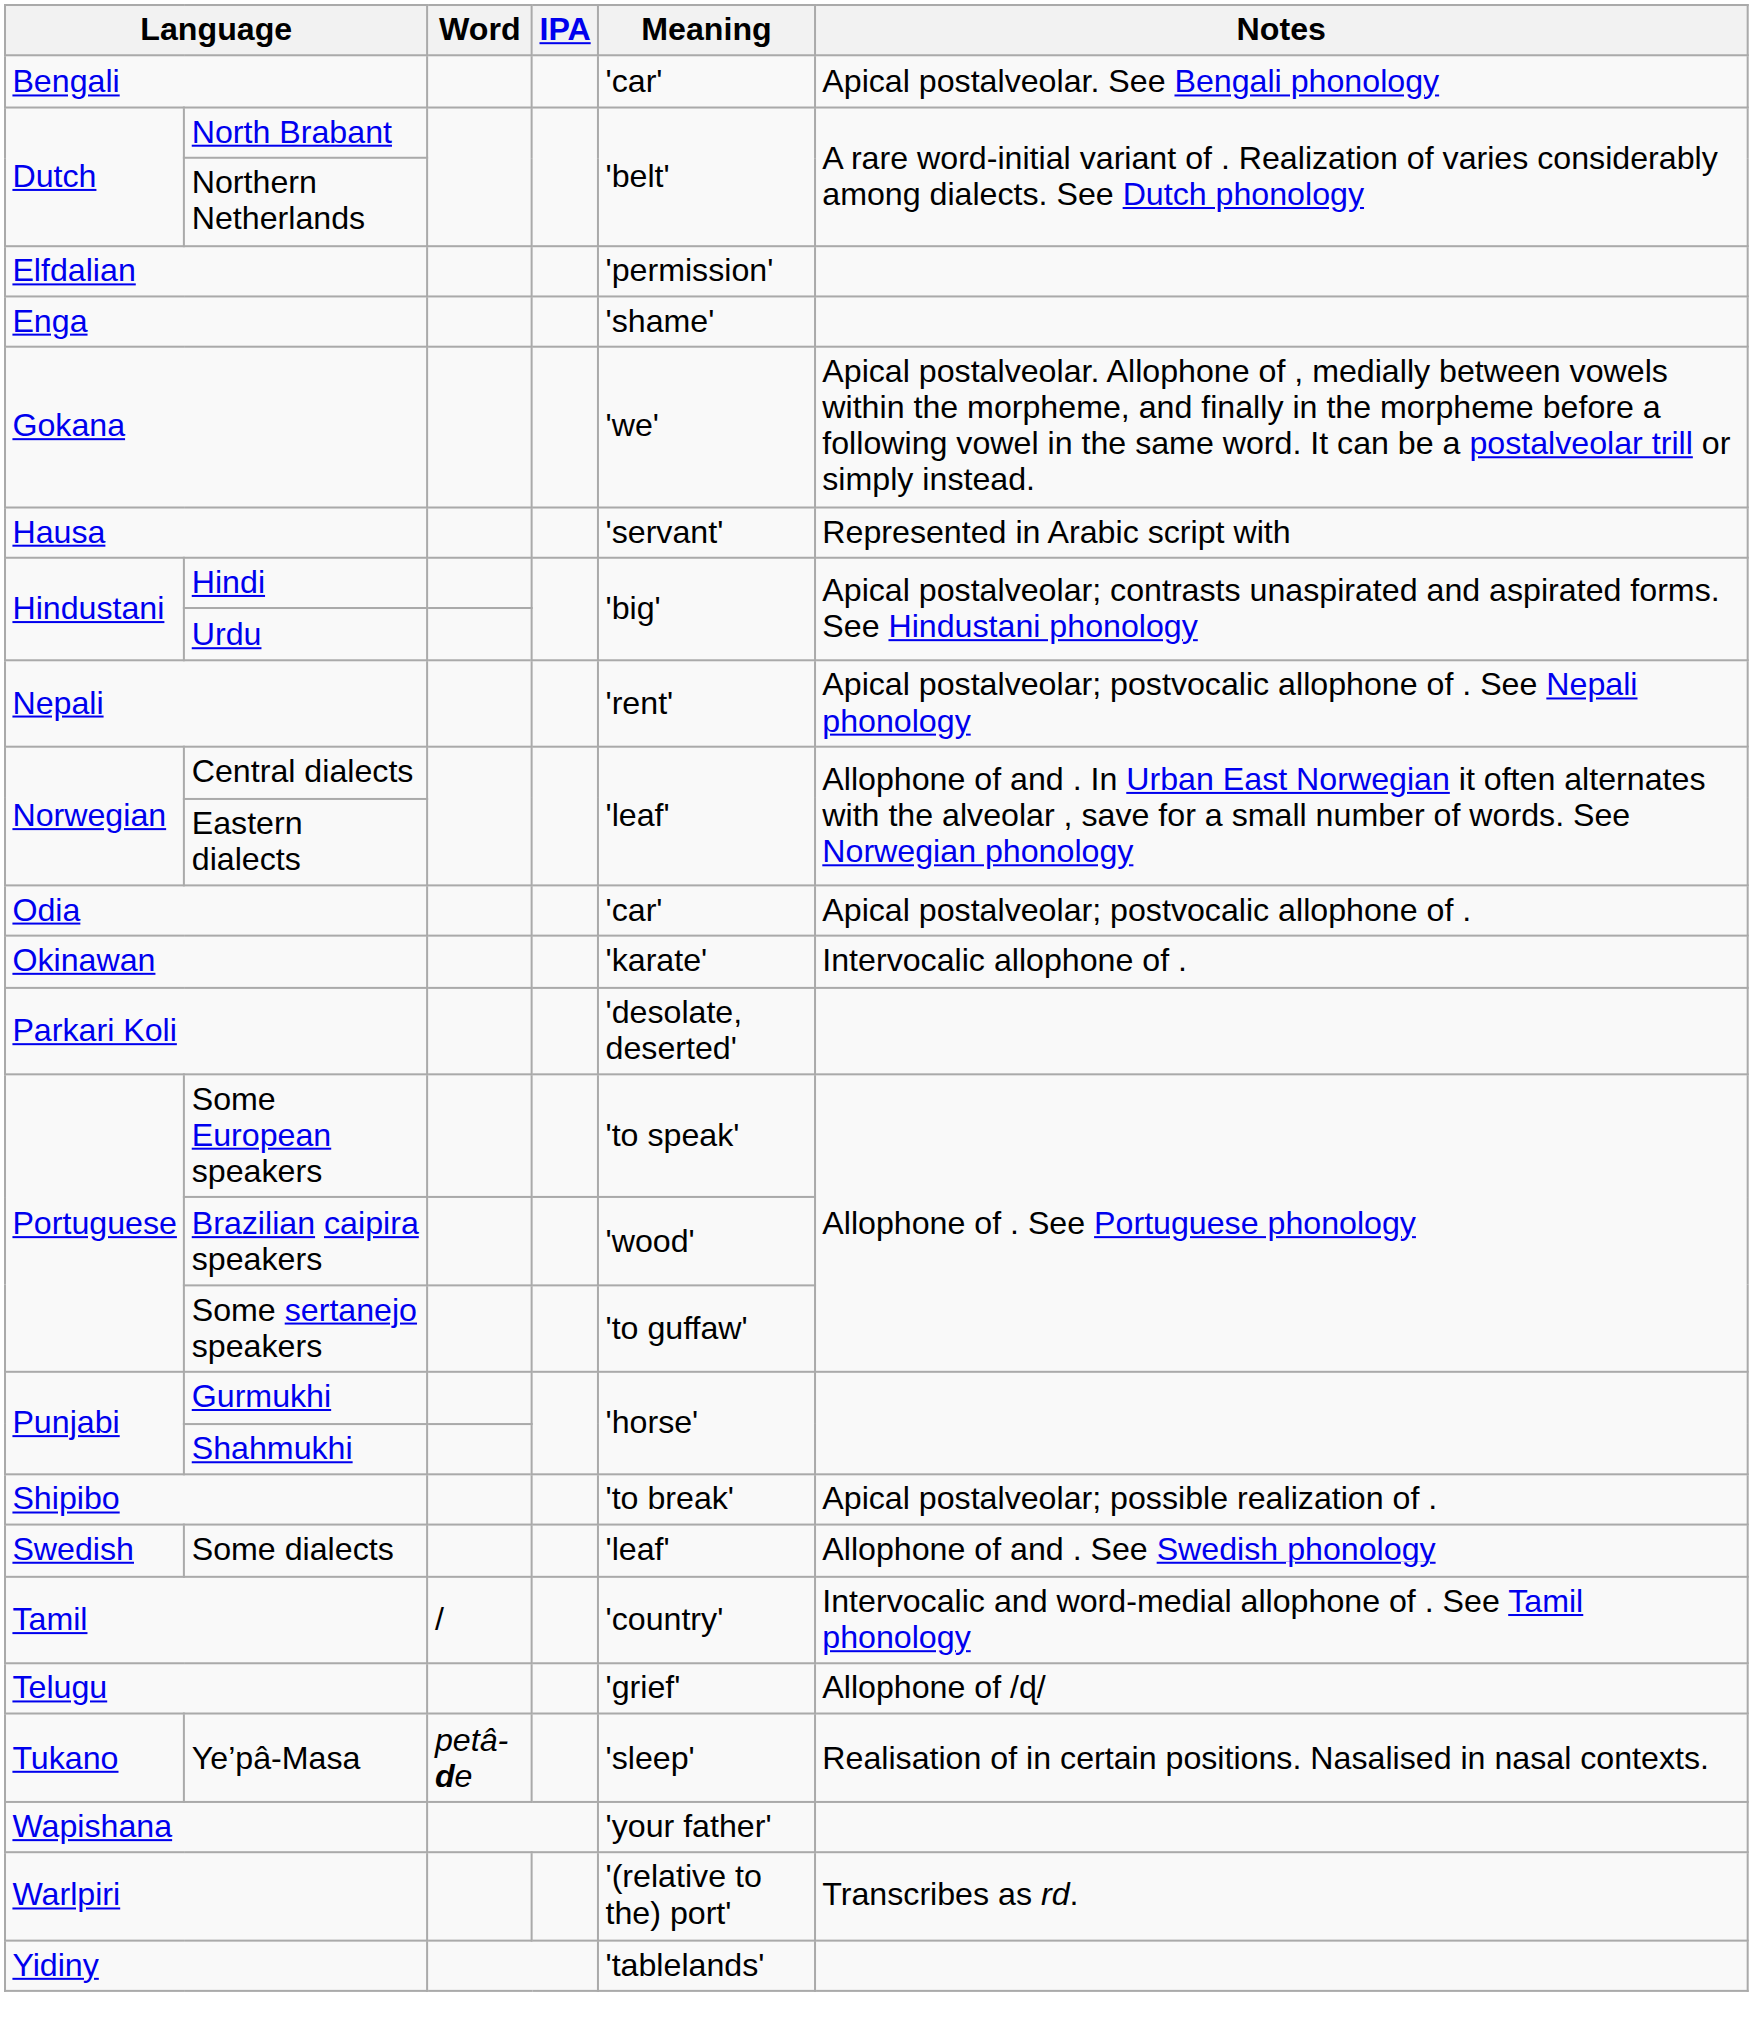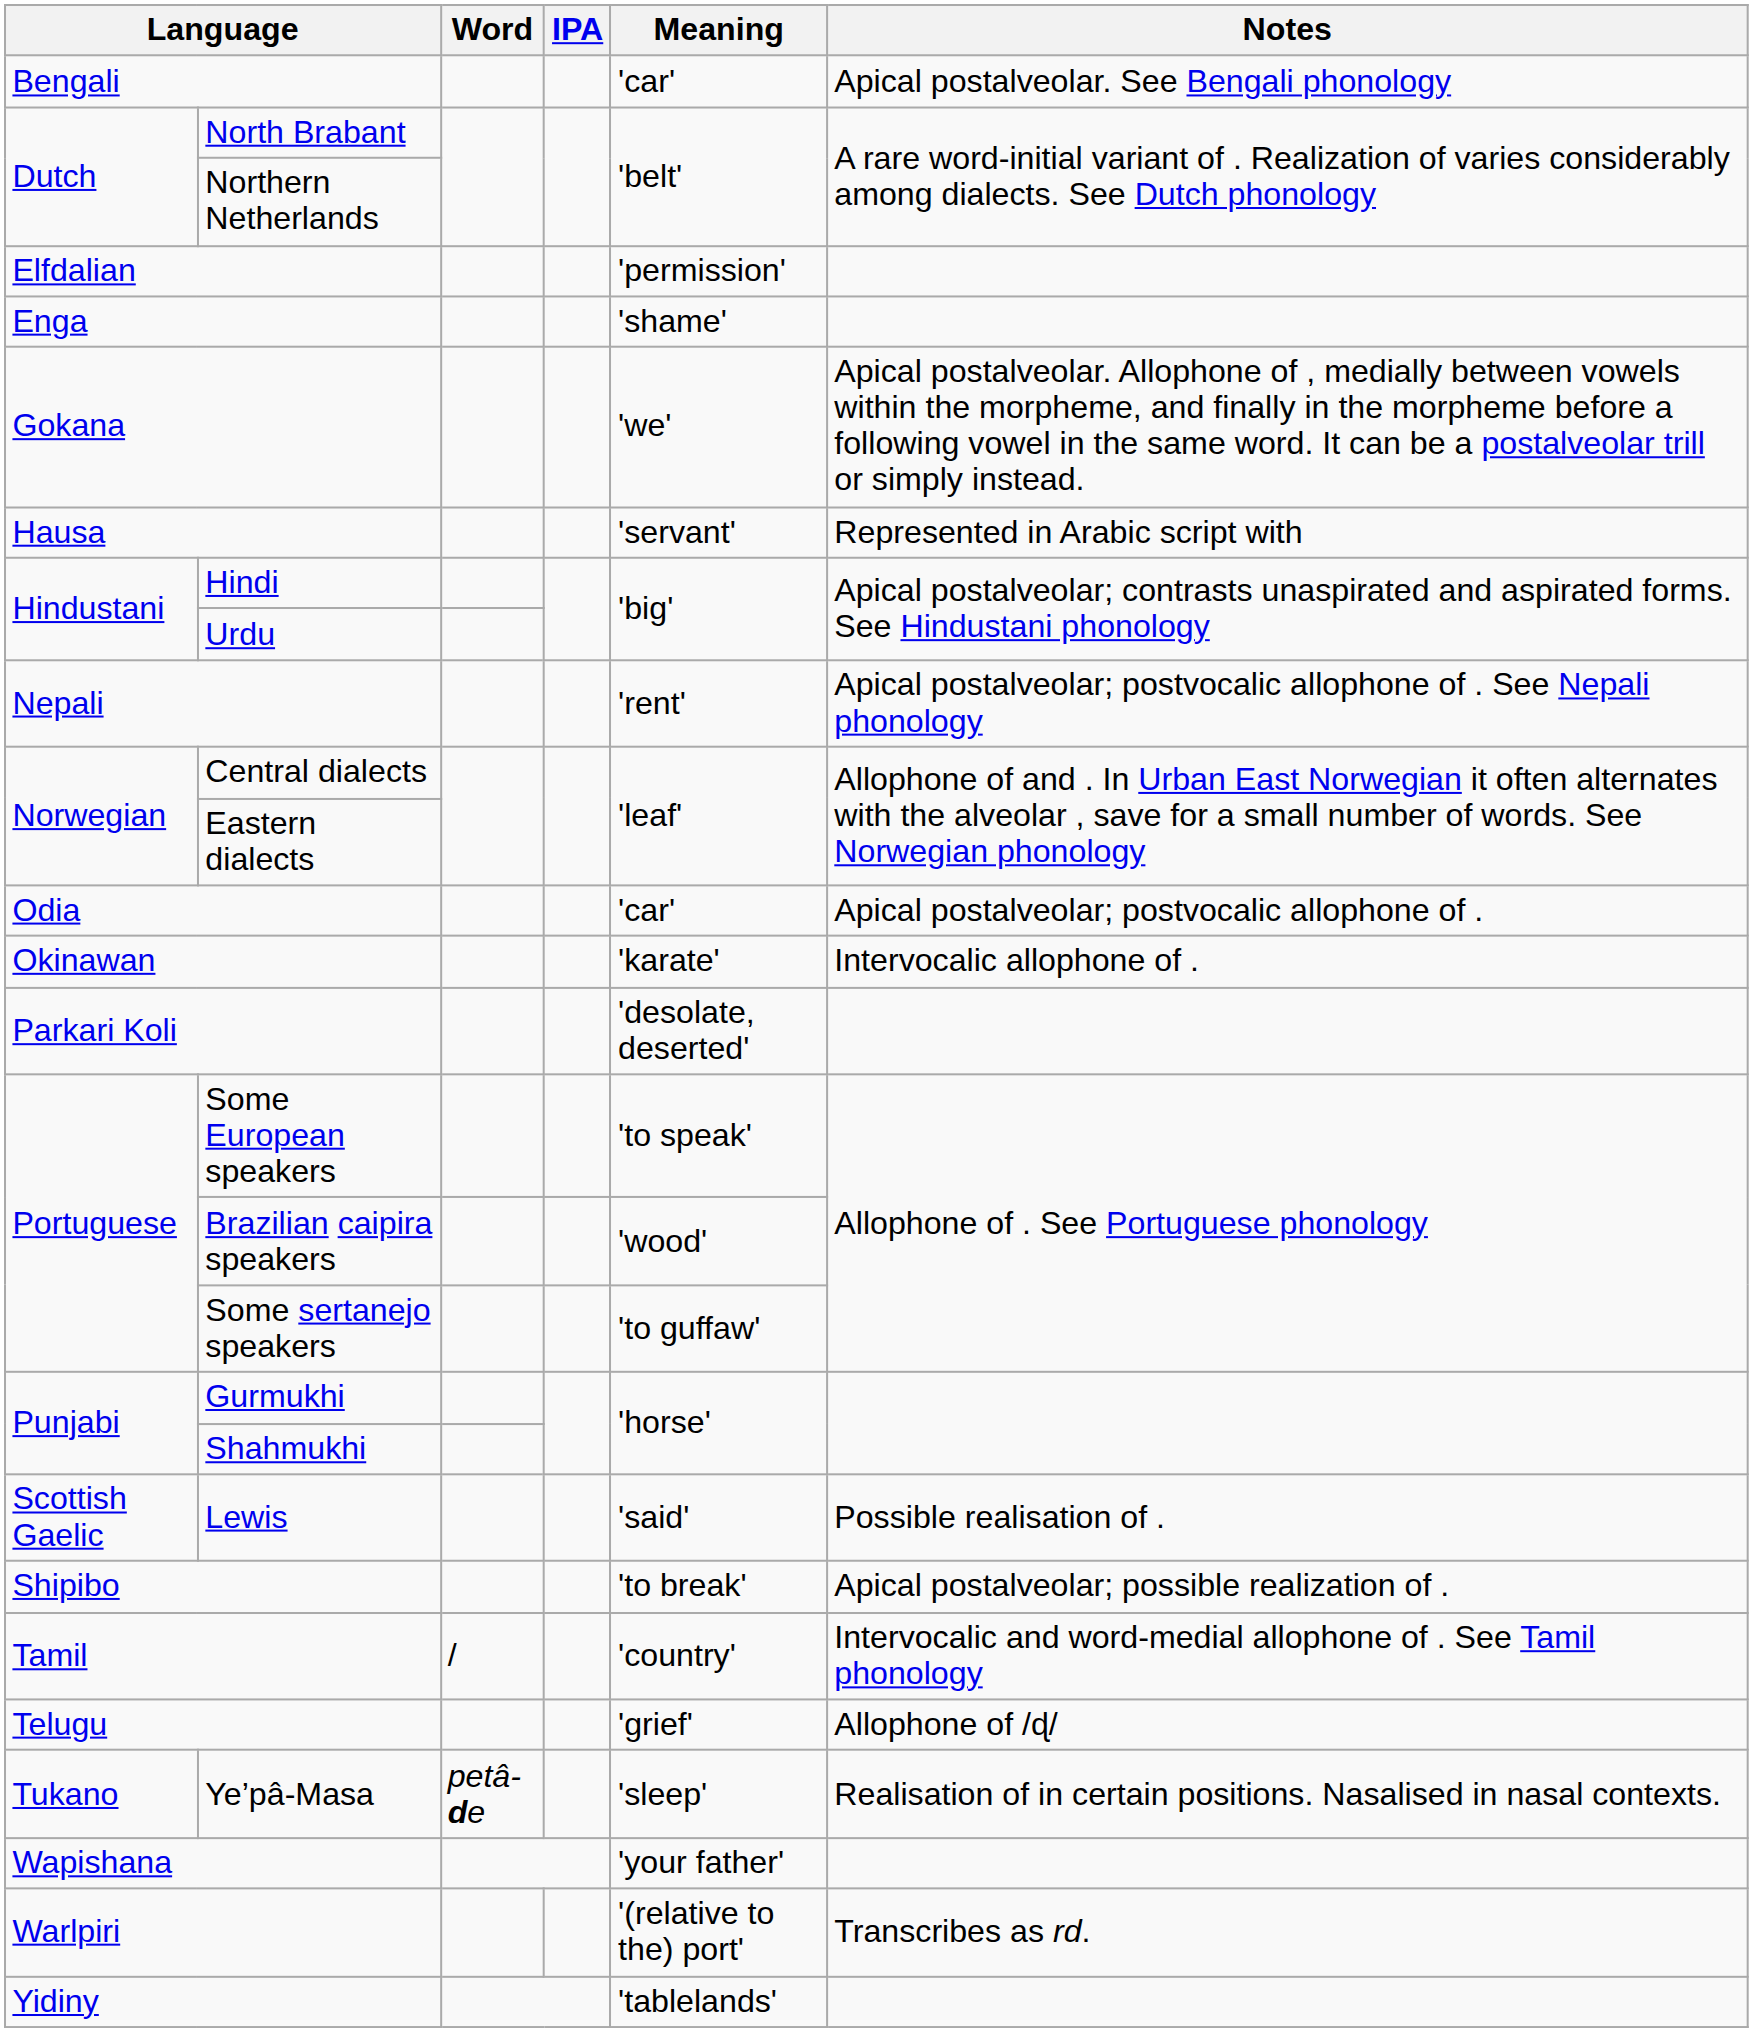+ row: Scottish Gaelic | Lewis | 'said' | Possible realisation of .
- row: Swedish | Some dialects | 'leaf' | Allophone of and . See Swedish phonology
